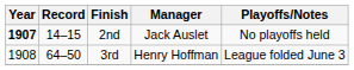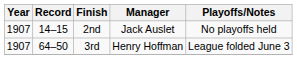2nd | Year: bold -> normal
3rd | Year: 1908 -> 1907
